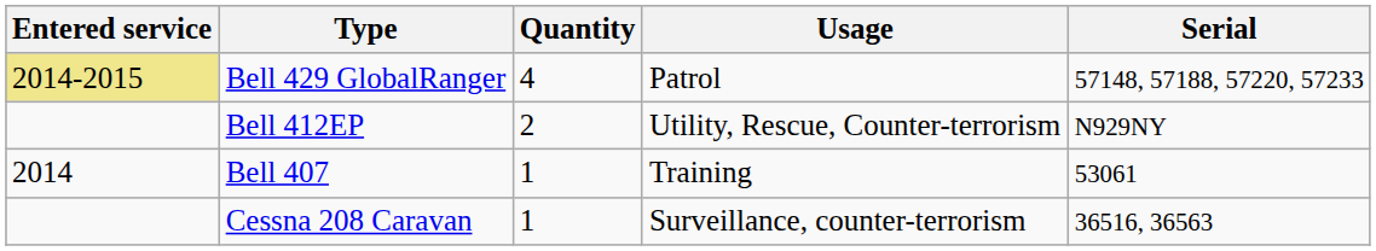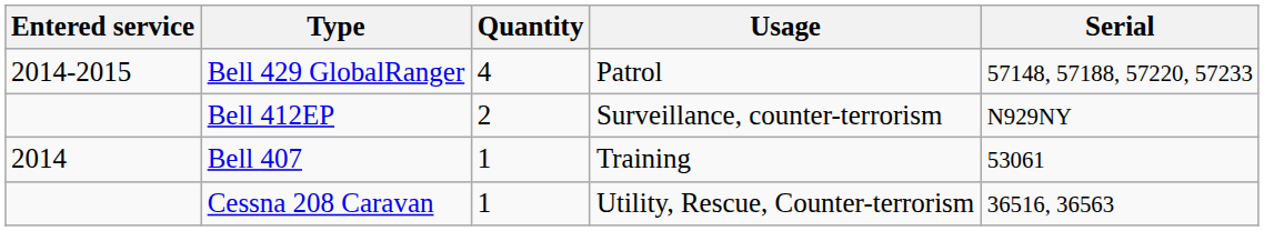Bell 429 GlobalRanger | Entered service: khaki background -> no background
Bell 412EP | Usage: Utility, Rescue, Counter-terrorism -> Surveillance, counter-terrorism
Cessna 208 Caravan | Usage: Surveillance, counter-terrorism -> Utility, Rescue, Counter-terrorism
